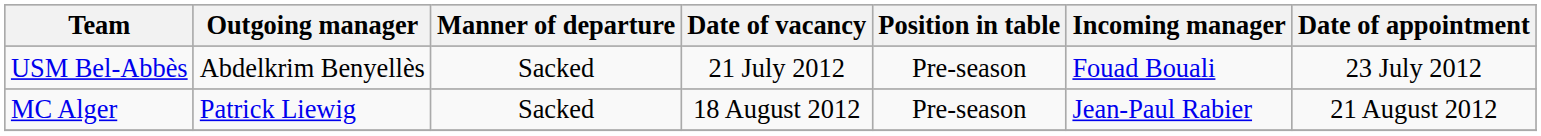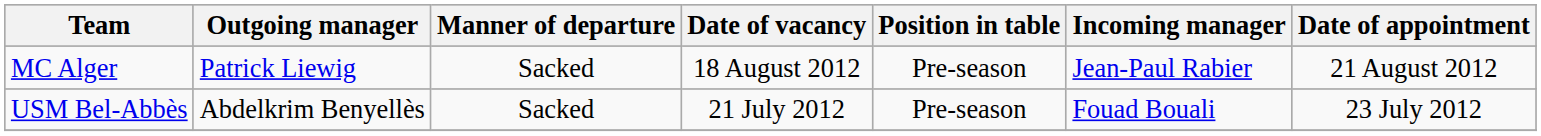rows swapped: USM Bel-Abbès <-> MC Alger
